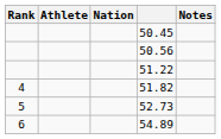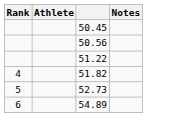- column: Nation
